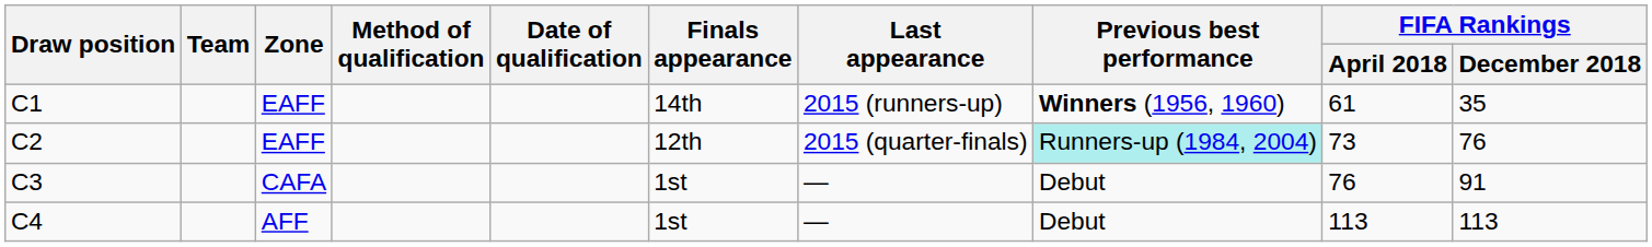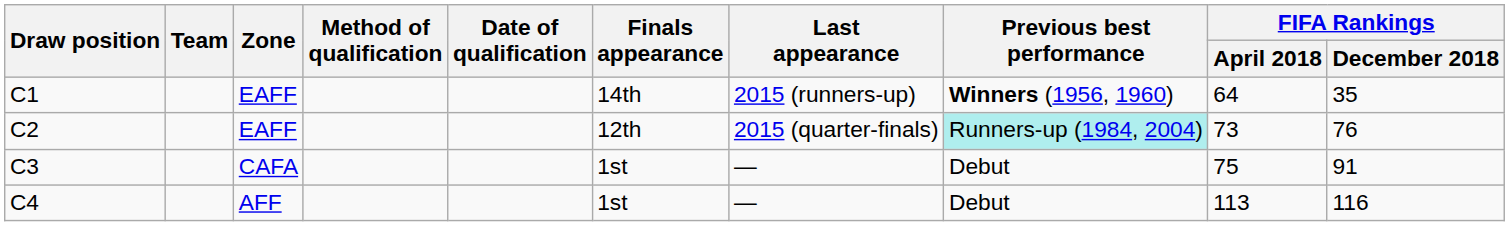C1 | FIFA Rankings / April 2018: 61 -> 64
C3 | FIFA Rankings / April 2018: 76 -> 75
C4 | FIFA Rankings / December 2018: 113 -> 116
